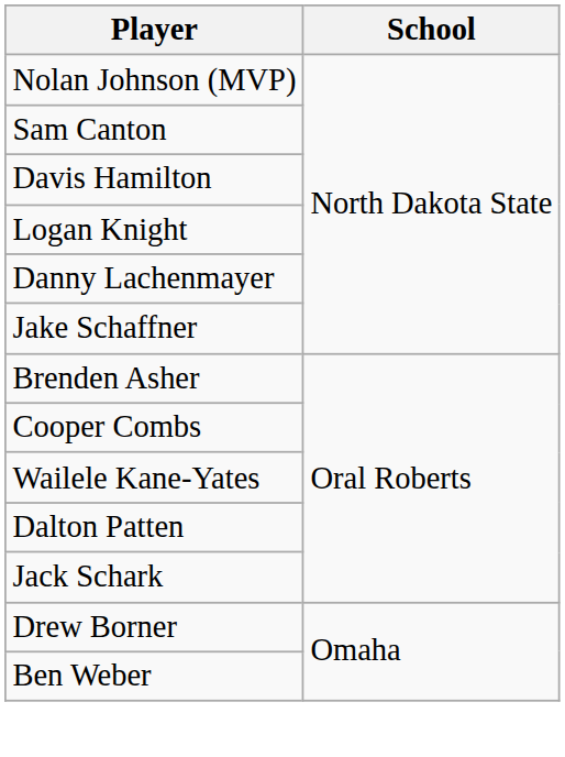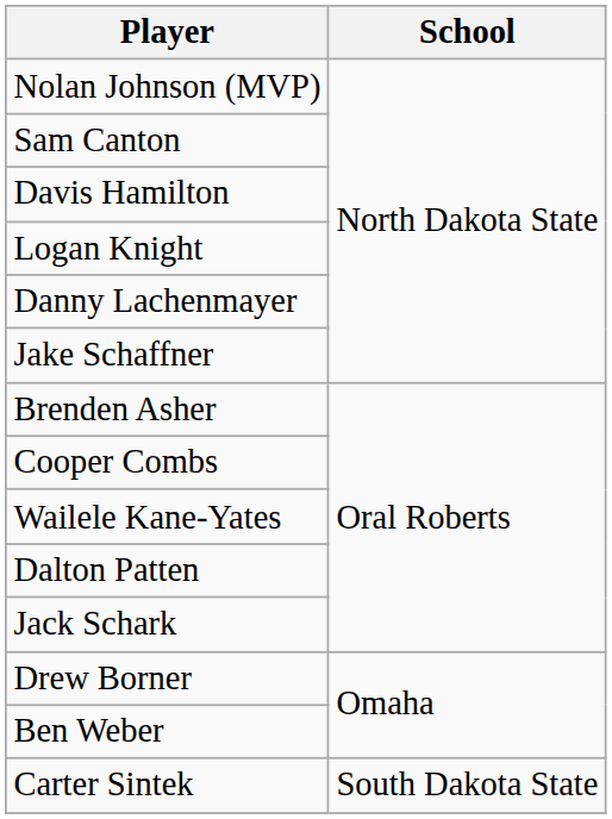+ row: Carter Sintek | South Dakota State
